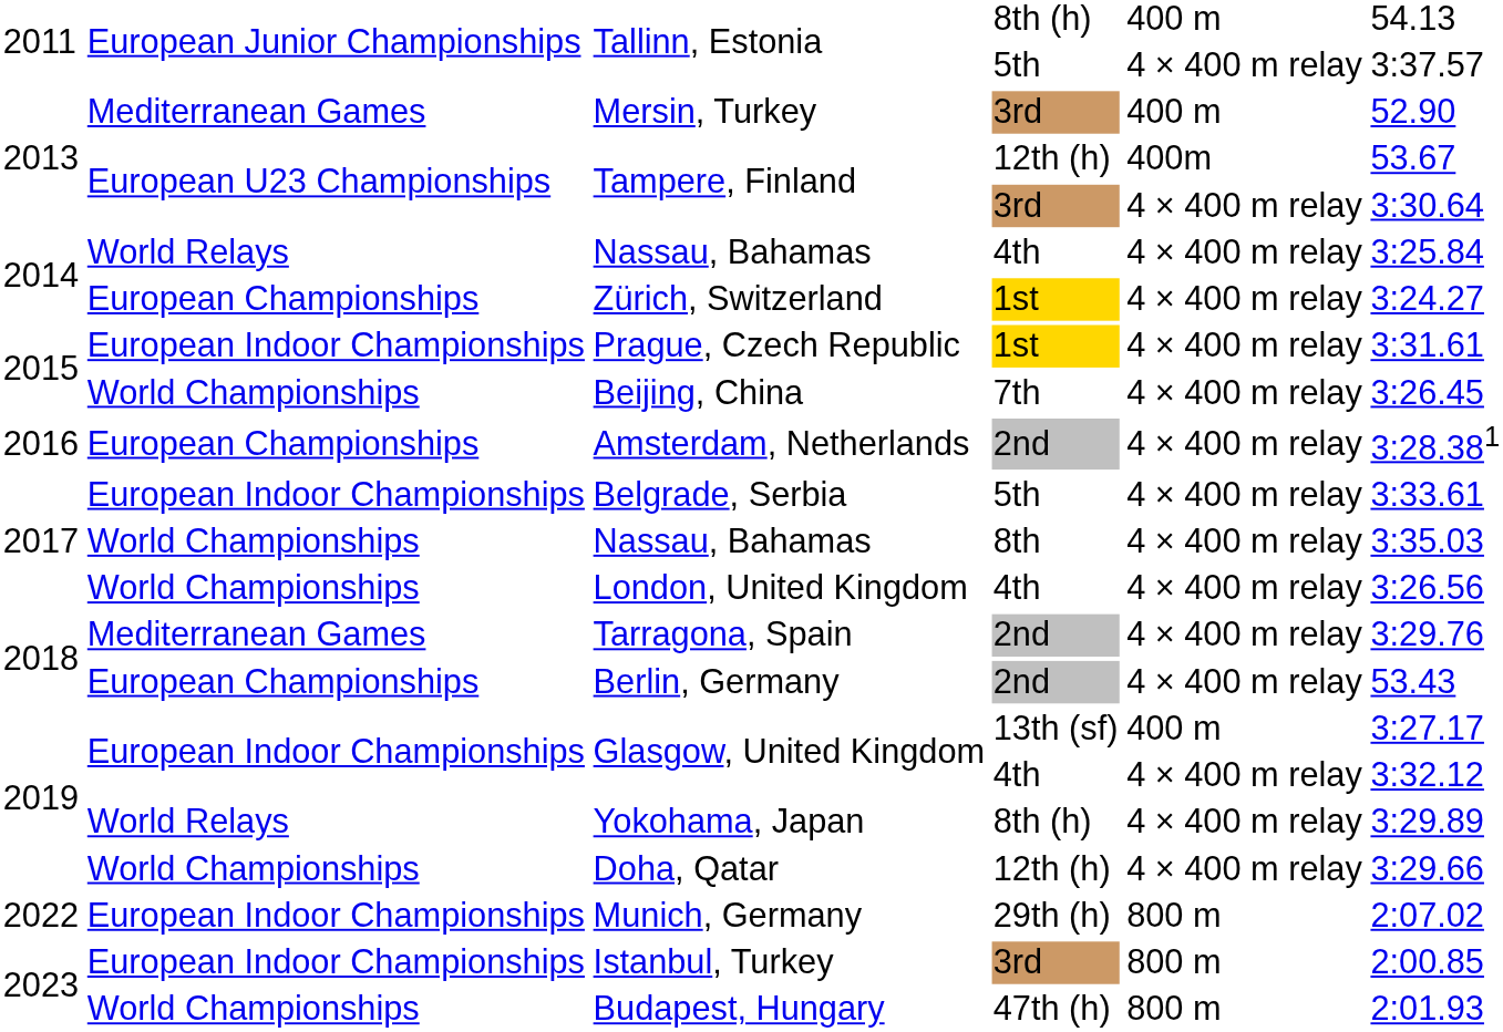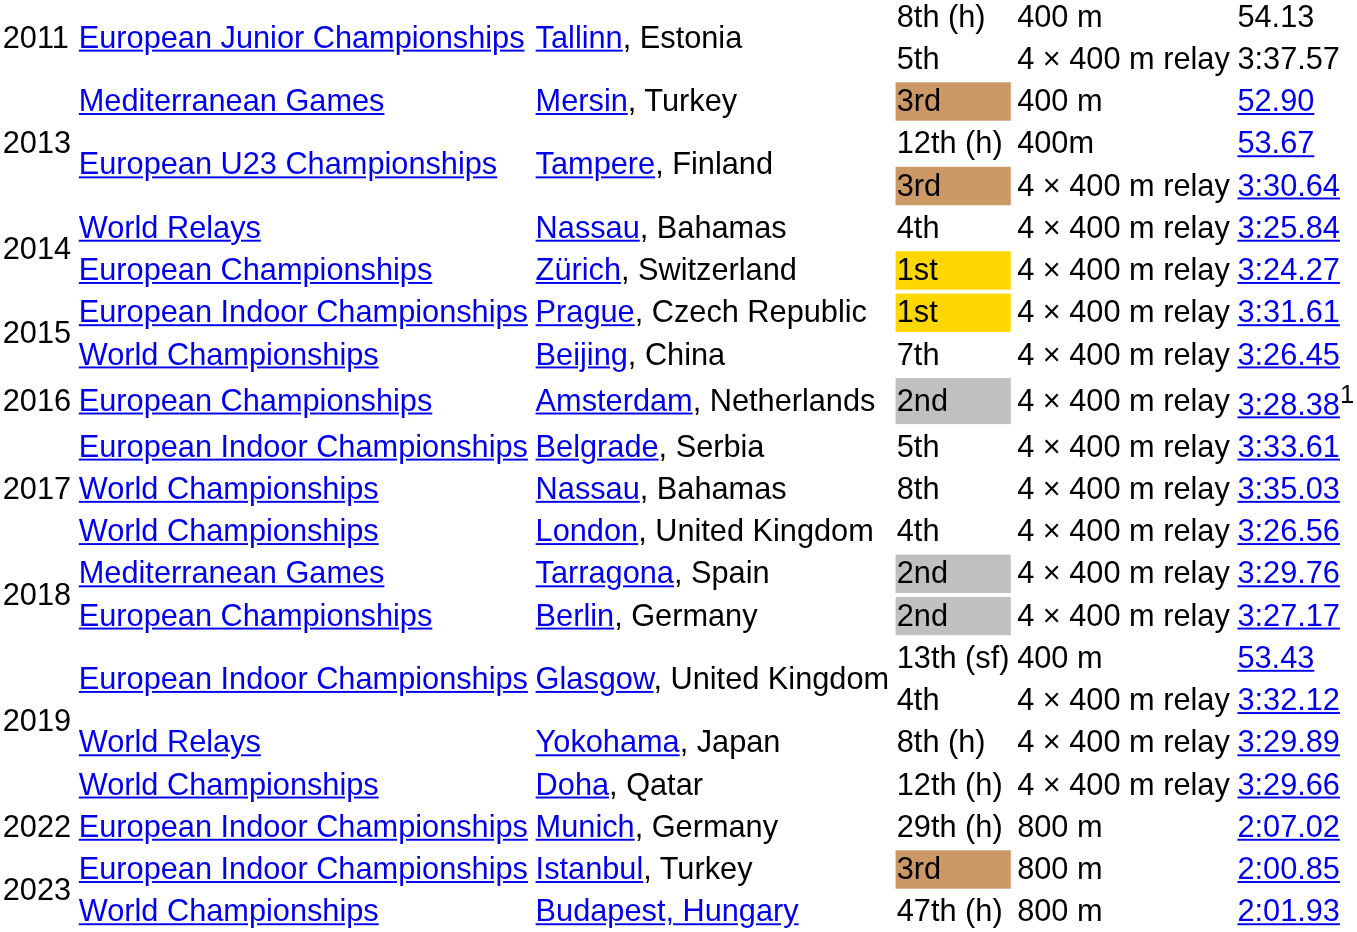Berlin, Germany | column 6: 53.43 -> 3:27.17
Glasgow, United Kingdom / 13th (sf) | column 6: 3:27.17 -> 53.43
